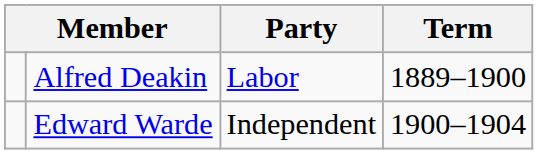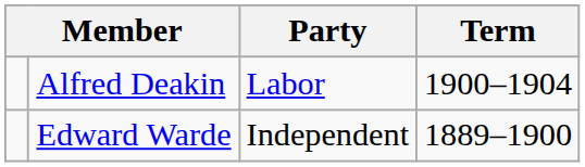Alfred Deakin | Term: 1889–1900 -> 1900–1904
Edward Warde | Term: 1900–1904 -> 1889–1900
